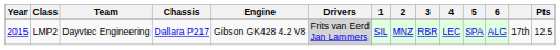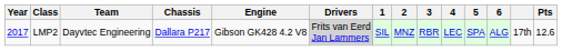LMP2 | Year: 2015 -> 2017
LMP2 | Pts: 12.5 -> 12.6
